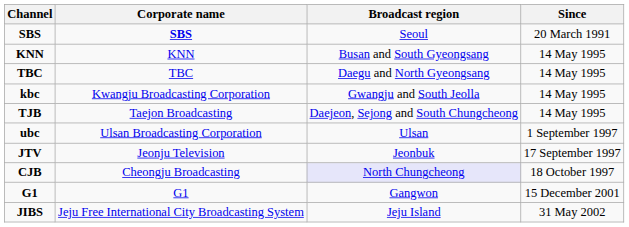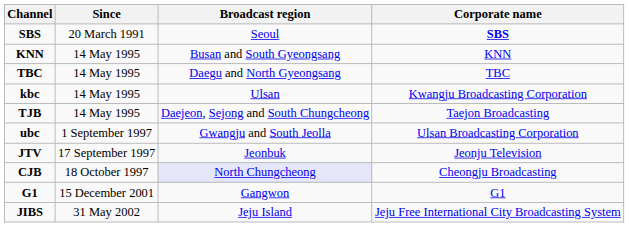columns swapped: Corporate name <-> Since
kbc | Broadcast region: Gwangju and South Jeolla -> Ulsan
ubc | Broadcast region: Ulsan -> Gwangju and South Jeolla
